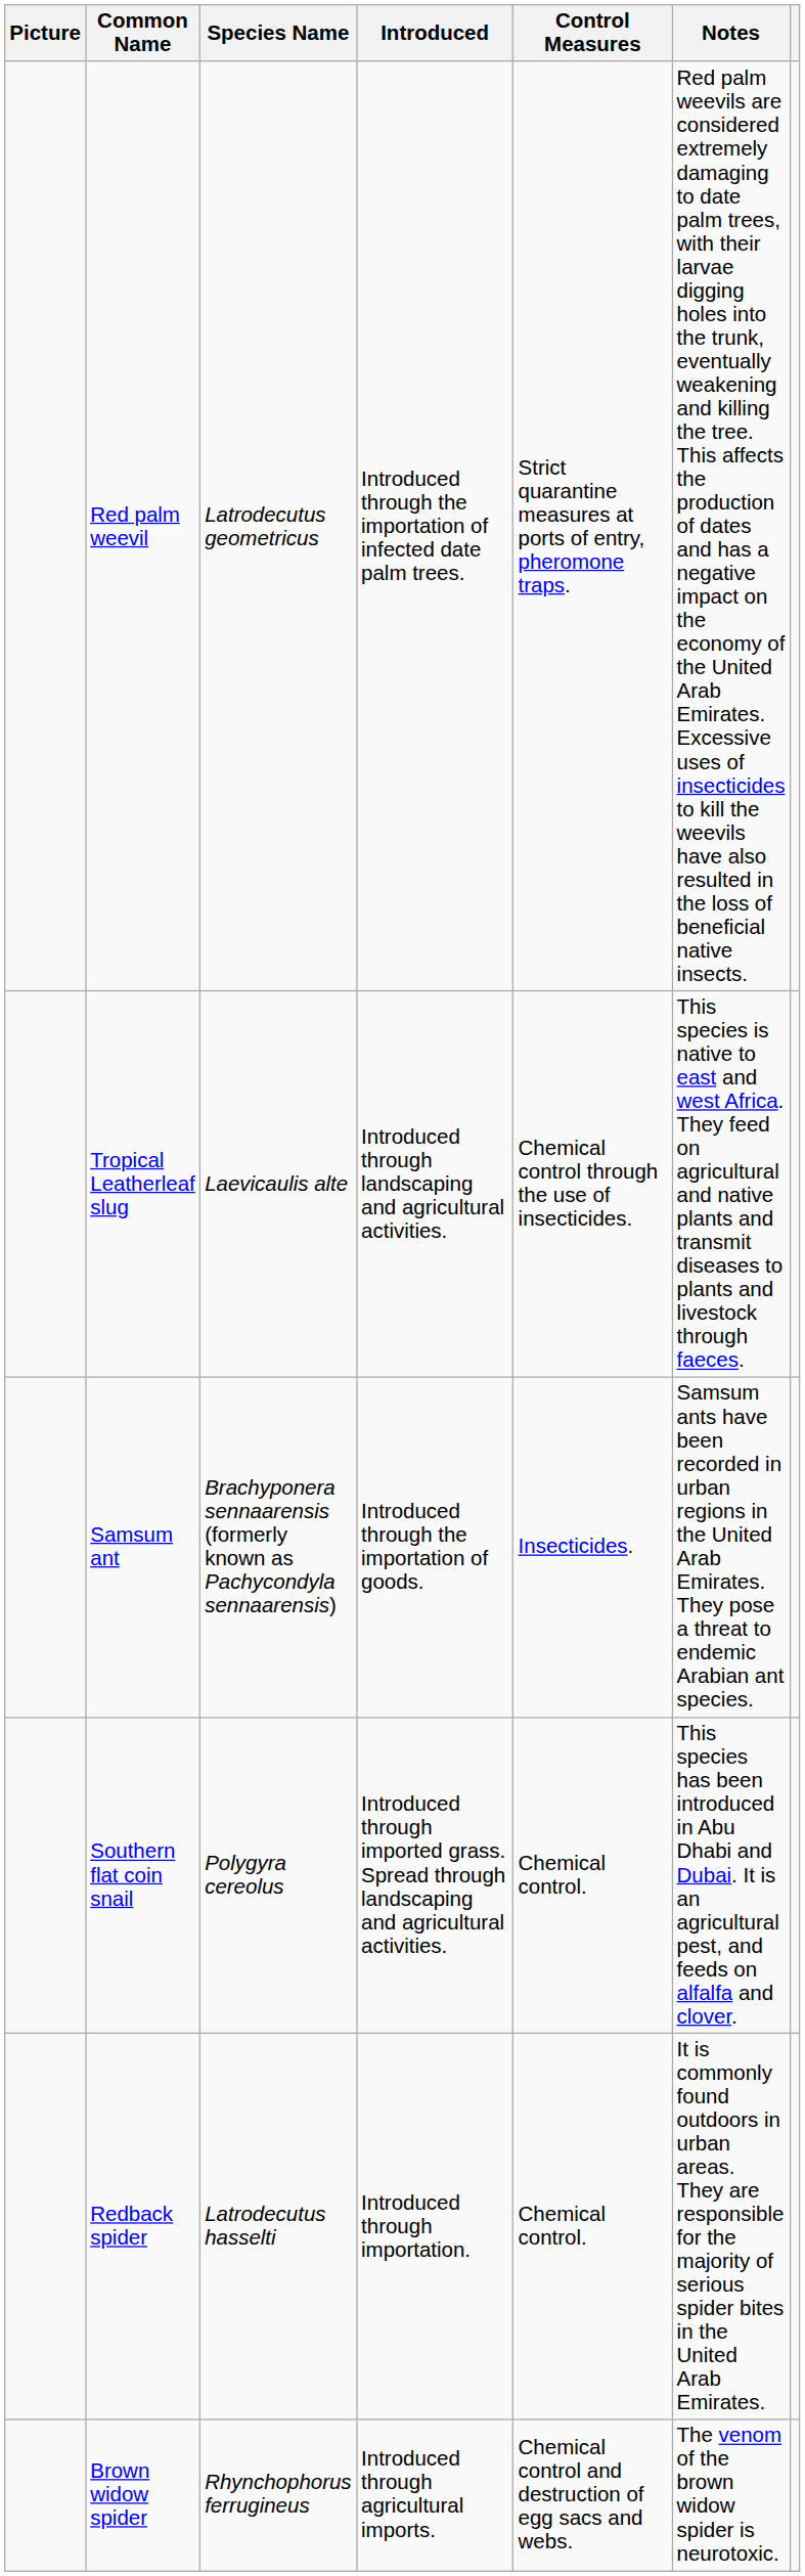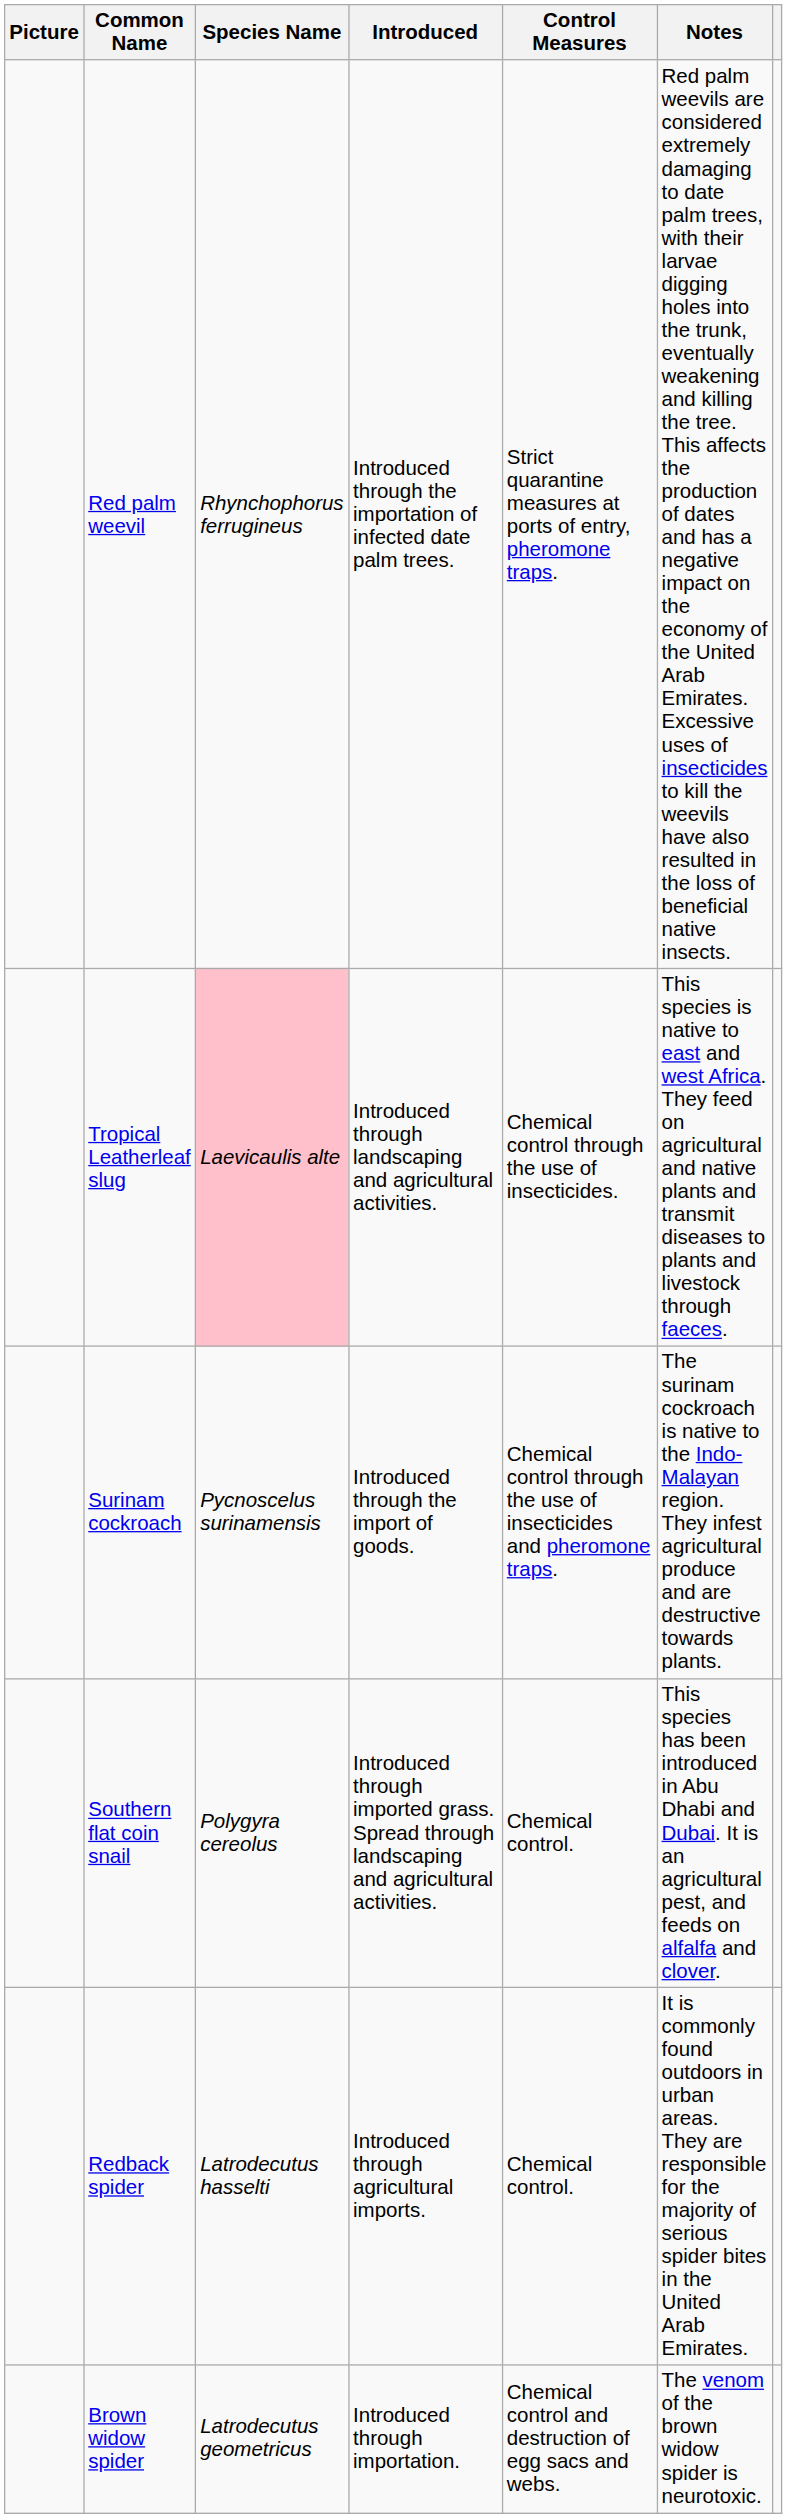Red palm weevil | Species Name: Latrodecutus geometricus -> Rhynchophorus ferrugineus
Tropical Leatherleaf slug | Species Name: no background -> pink background
+ row: Surinam cockroach | Pycnoscelus surinamensis | Introduced through the import of goods. | Chemical control through the use of insecticides and pheromone traps. | The surinam cockroach is native to the Indo-Malayan region. They infest agricultural produce and are destructive towards plants.
- row: Samsum ant | Brachyponera sennaarensis (formerly known as Pachycondyla sennaarensis) | Introduced through the importation of goods. | Insecticides. | Samsum ants have been recorded in urban regions in the United Arab Emirates. They pose a threat to endemic Arabian ant species.
Redback spider | Introduced: Introduced through importation. -> Introduced through agricultural imports.
Brown widow spider | Species Name: Rhynchophorus ferrugineus -> Latrodecutus geometricus
Brown widow spider | Introduced: Introduced through agricultural imports. -> Introduced through importation.
